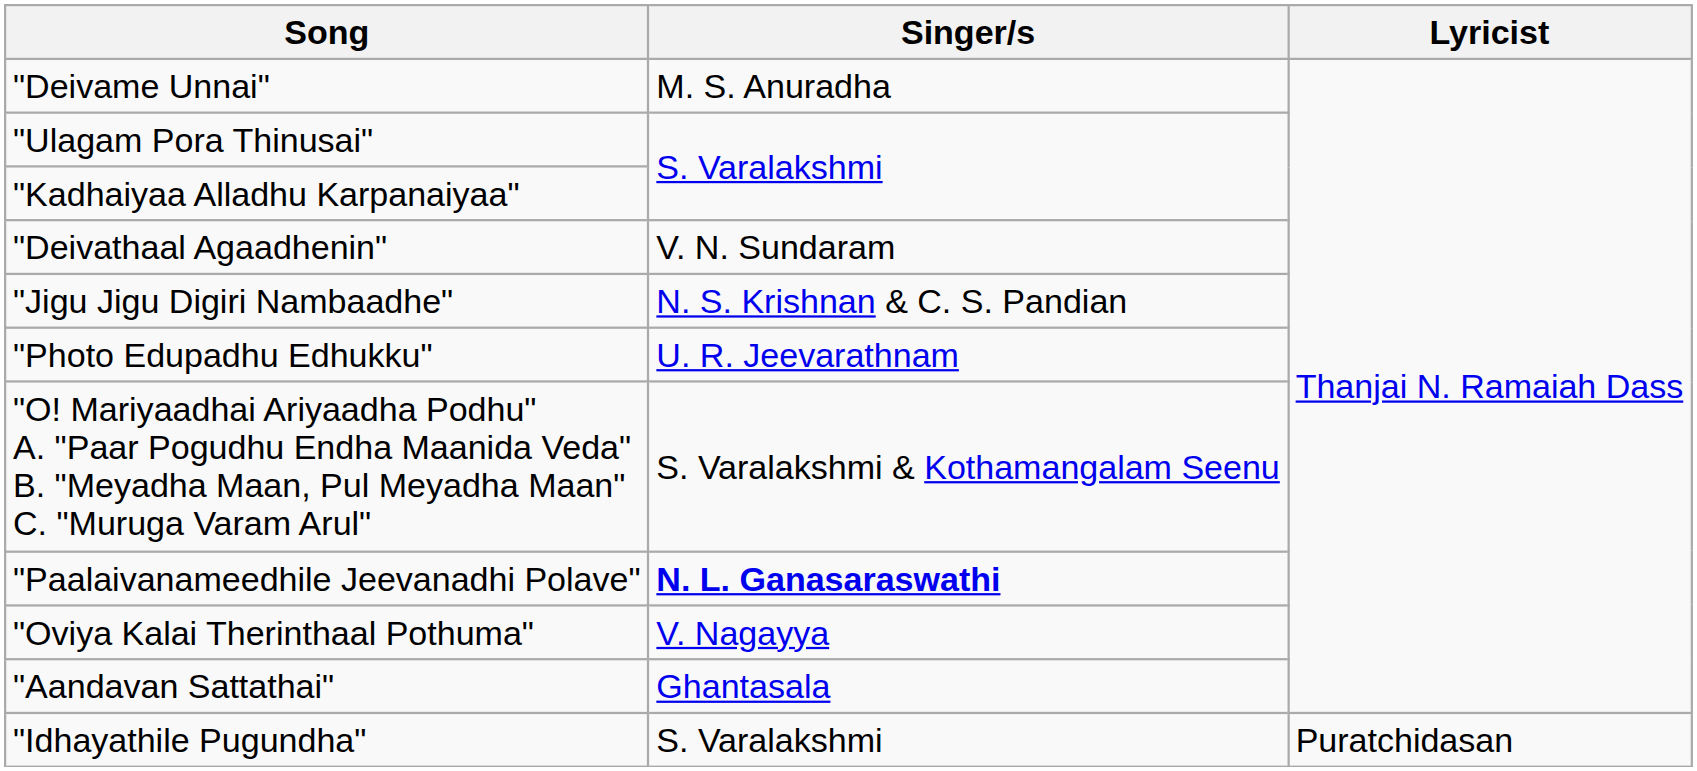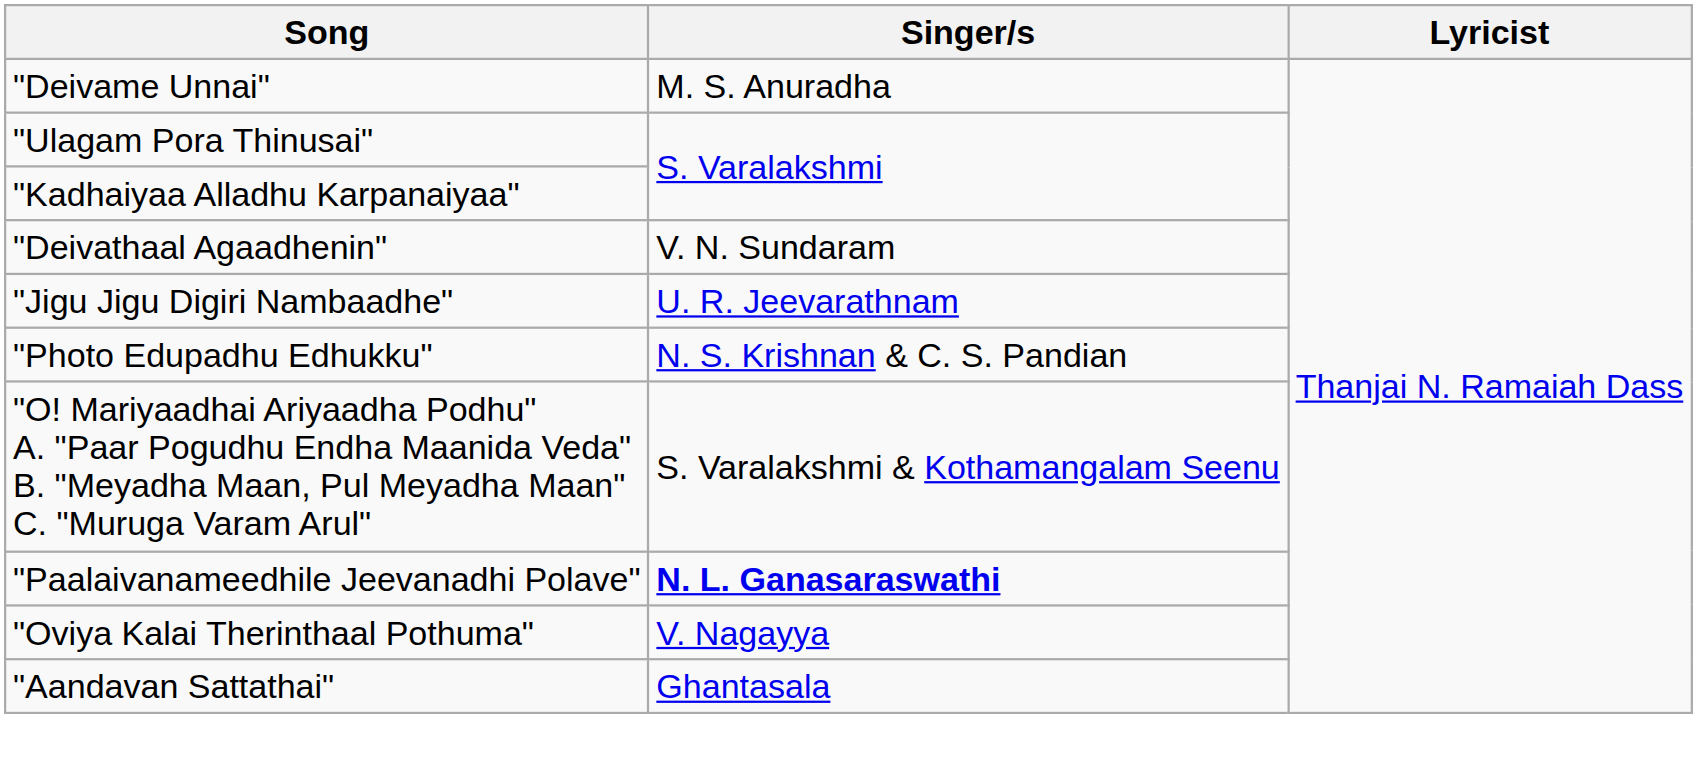"Jigu Jigu Digiri Nambaadhe" | Singer/s: N. S. Krishnan & C. S. Pandian -> U. R. Jeevarathnam
"Photo Edupadhu Edhukku" | Singer/s: U. R. Jeevarathnam -> N. S. Krishnan & C. S. Pandian
- row: "Idhayathile Pugundha" | S. Varalakshmi | Puratchidasan
